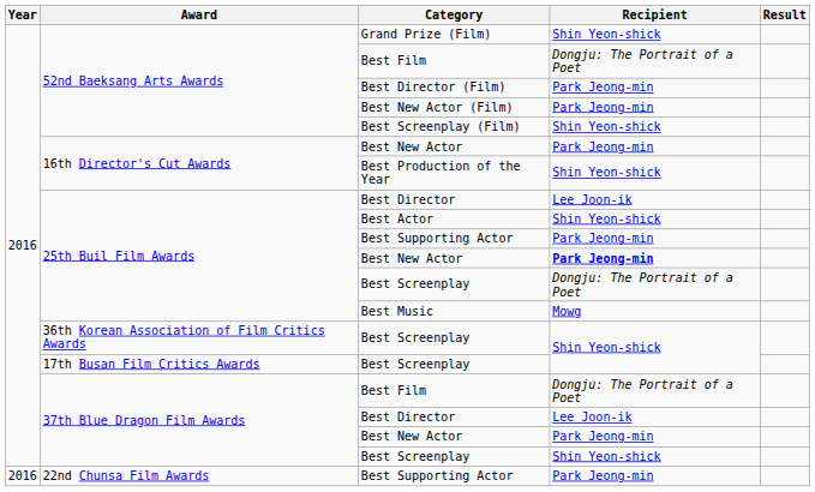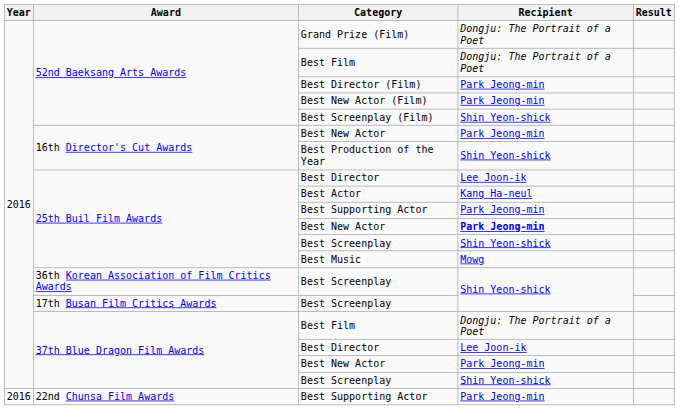Grand Prize (Film) | Recipient: Shin Yeon-shick -> Dongju: The Portrait of a Poet
Best Actor | Recipient: Shin Yeon-shick -> Kang Ha-neul
25th Buil Film Awards / Best Screenplay | Recipient: Dongju: The Portrait of a Poet -> Shin Yeon-shick
